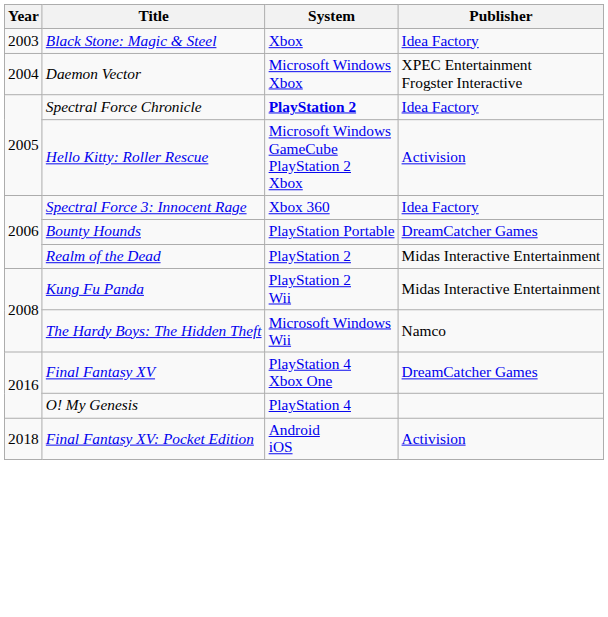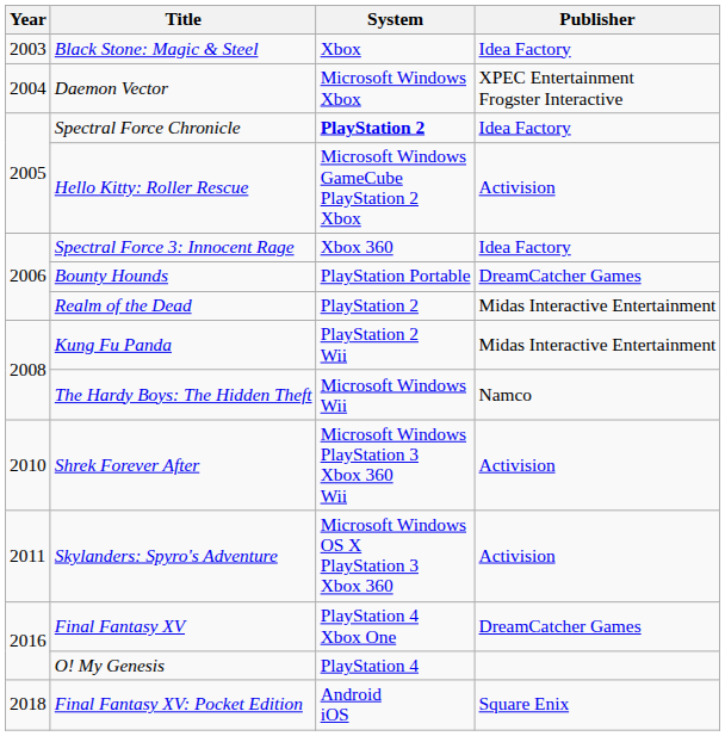+ row: 2010 | Shrek Forever After | Microsoft Windows PlayStation 3 Xbox 360 Wii | Activision
+ row: 2011 | Skylanders: Spyro's Adventure | Microsoft Windows OS X PlayStation 3 Xbox 360 | Activision
Final Fantasy XV: Pocket Edition | Publisher: Activision -> Square Enix
